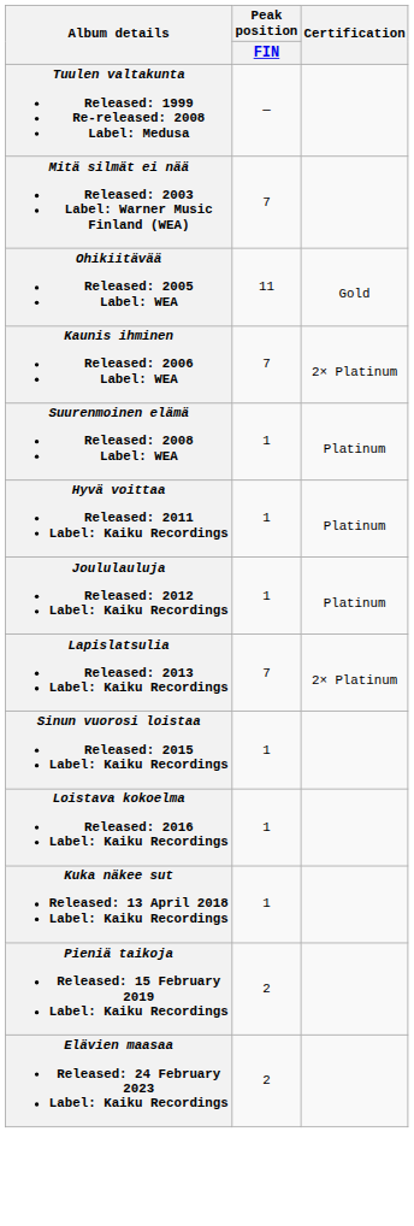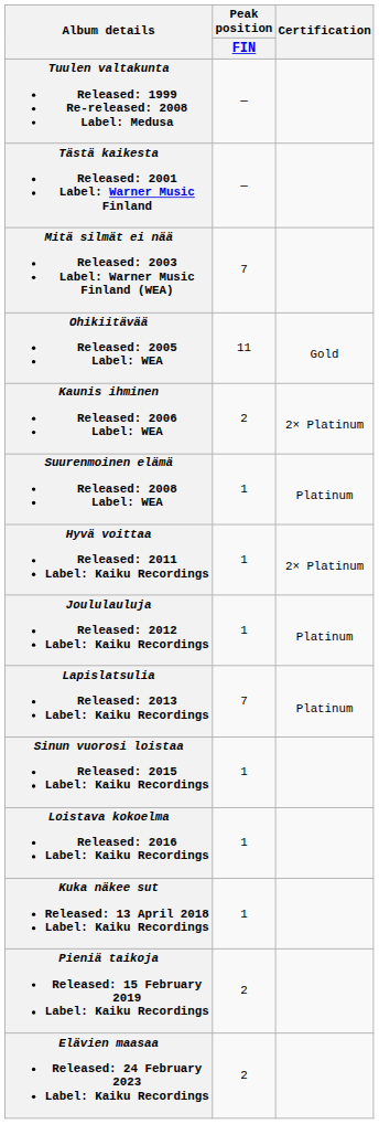+ row: Tästä kaikesta Released: 2001 Label: Warner Music Finland | —
Kaunis ihminen Released: 2006 Label: WEA | Peak position / FIN: 7 -> 2
Hyvä voittaa Released: 2011 Label: Kaiku Recordings | Certification: Platinum -> 2× Platinum
Lapislatsulia Released: 2013 Label: Kaiku Recordings | Certification: 2× Platinum -> Platinum
